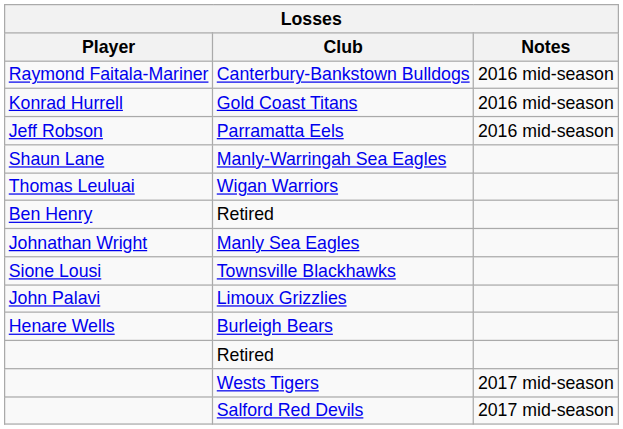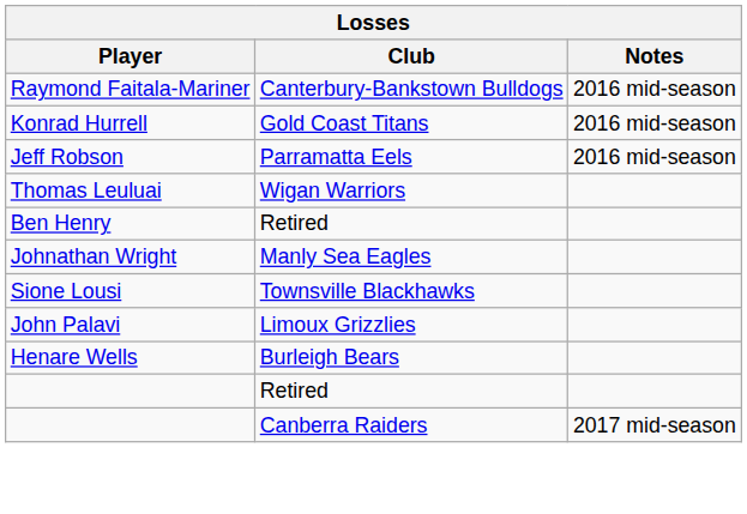- row: Shaun Lane | Manly-Warringah Sea Eagles
- row: Wests Tigers | 2017 mid-season
+ row: Canberra Raiders | 2017 mid-season
- row: Salford Red Devils | 2017 mid-season
